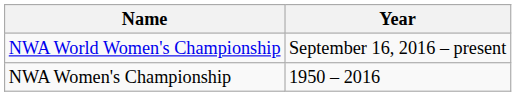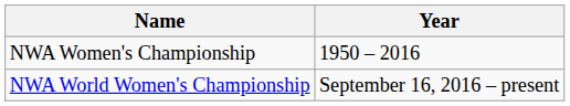rows swapped: NWA Women's Championship <-> NWA World Women's Championship
